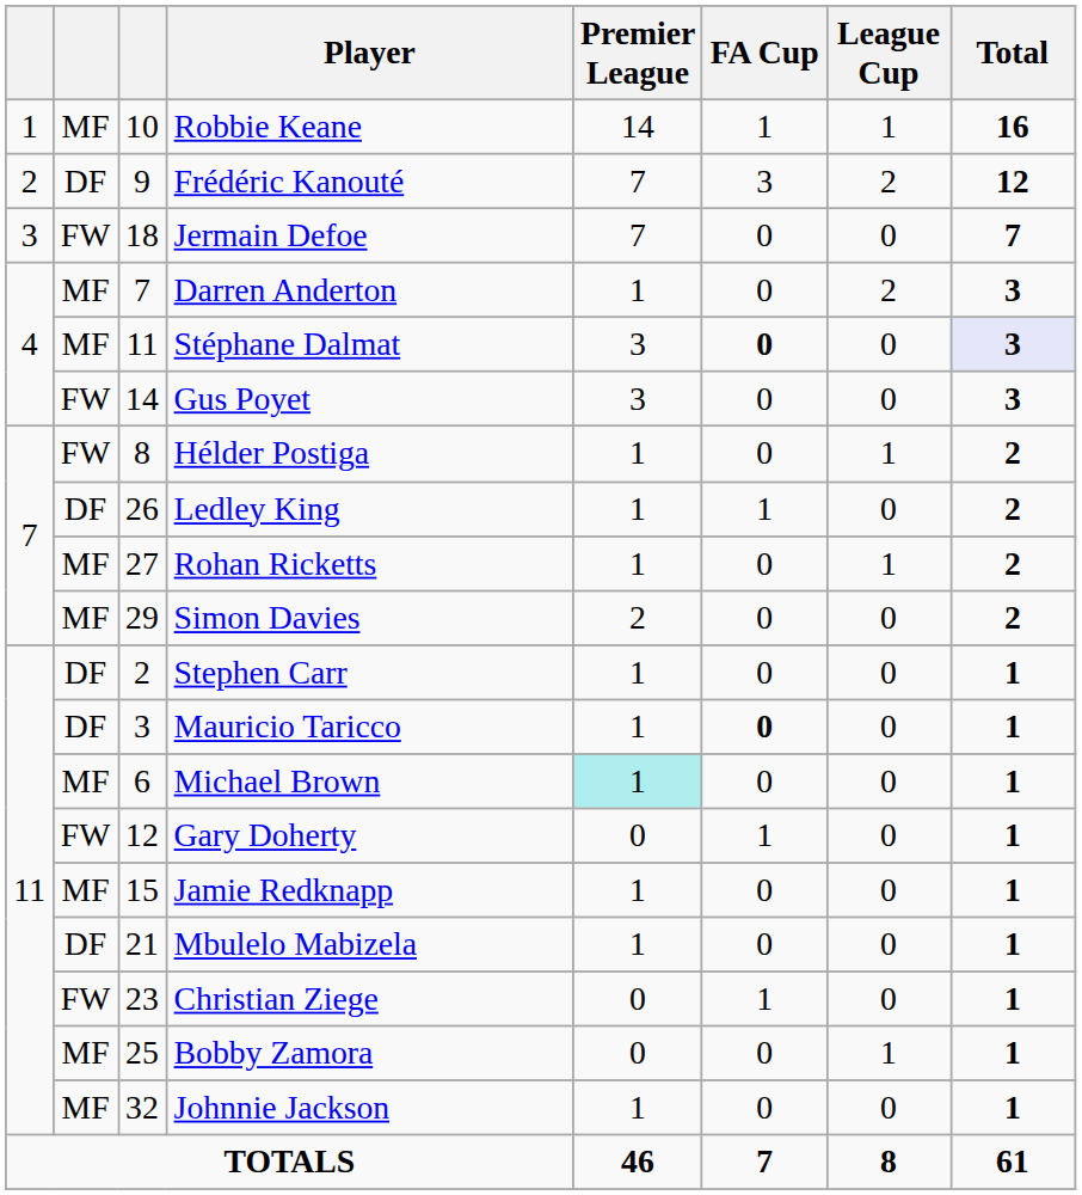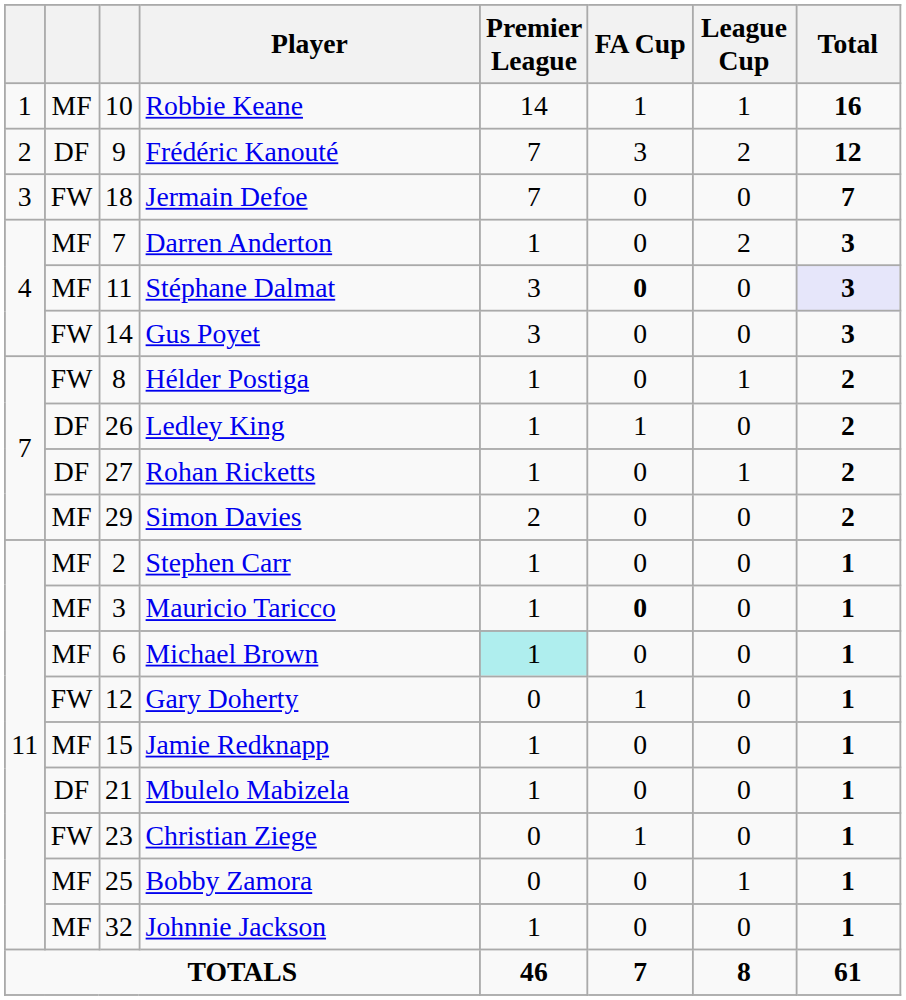Rohan Ricketts | column 2: MF -> DF
Stephen Carr | column 2: DF -> MF
Mauricio Taricco | column 2: DF -> MF
